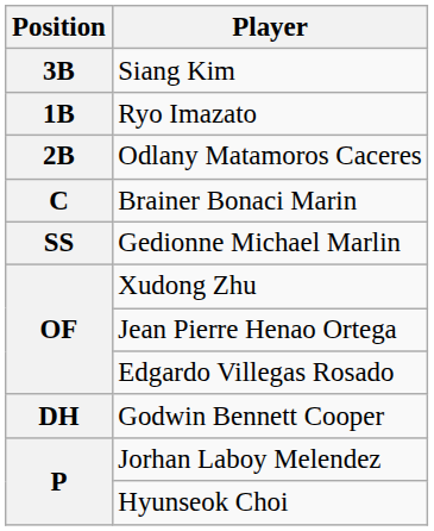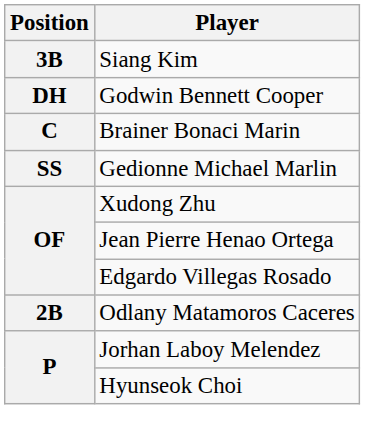- row: 1B | Ryo Imazato
rows swapped: Odlany Matamoros Caceres <-> Godwin Bennett Cooper
